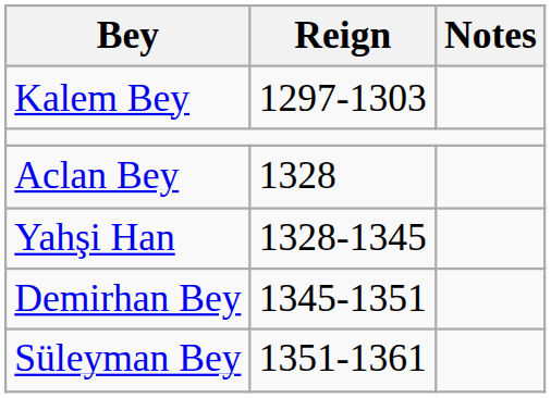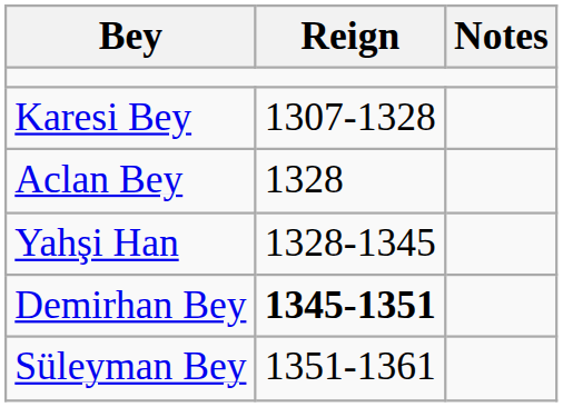- row: Kalem Bey | 1297-1303
+ row: Karesi Bey | 1307-1328
Demirhan Bey | Reign: normal -> bold
